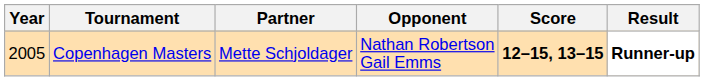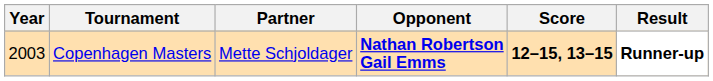Copenhagen Masters | Year: 2005 -> 2003
Copenhagen Masters | Opponent: normal -> bold
